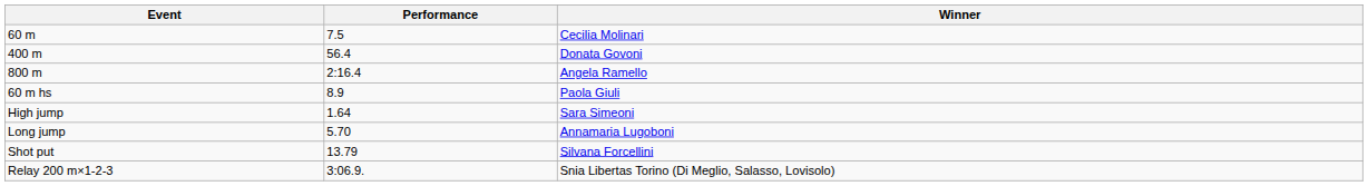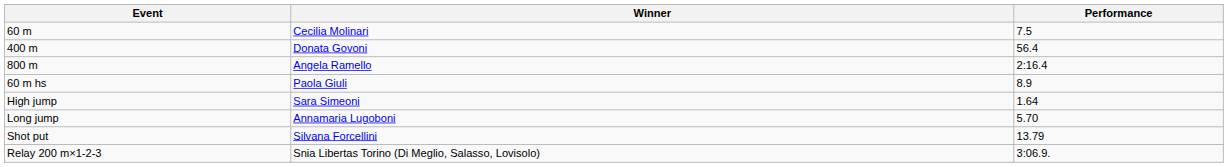columns swapped: Winner <-> Performance
